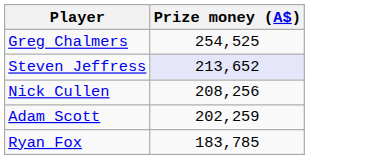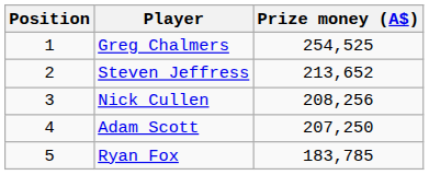+ column: Position | 1 | 2 | 3 | 4 | 5
Steven Jeffress | Prize money (A$): lavender background -> no background
Adam Scott | Prize money (A$): 202,259 -> 207,250
